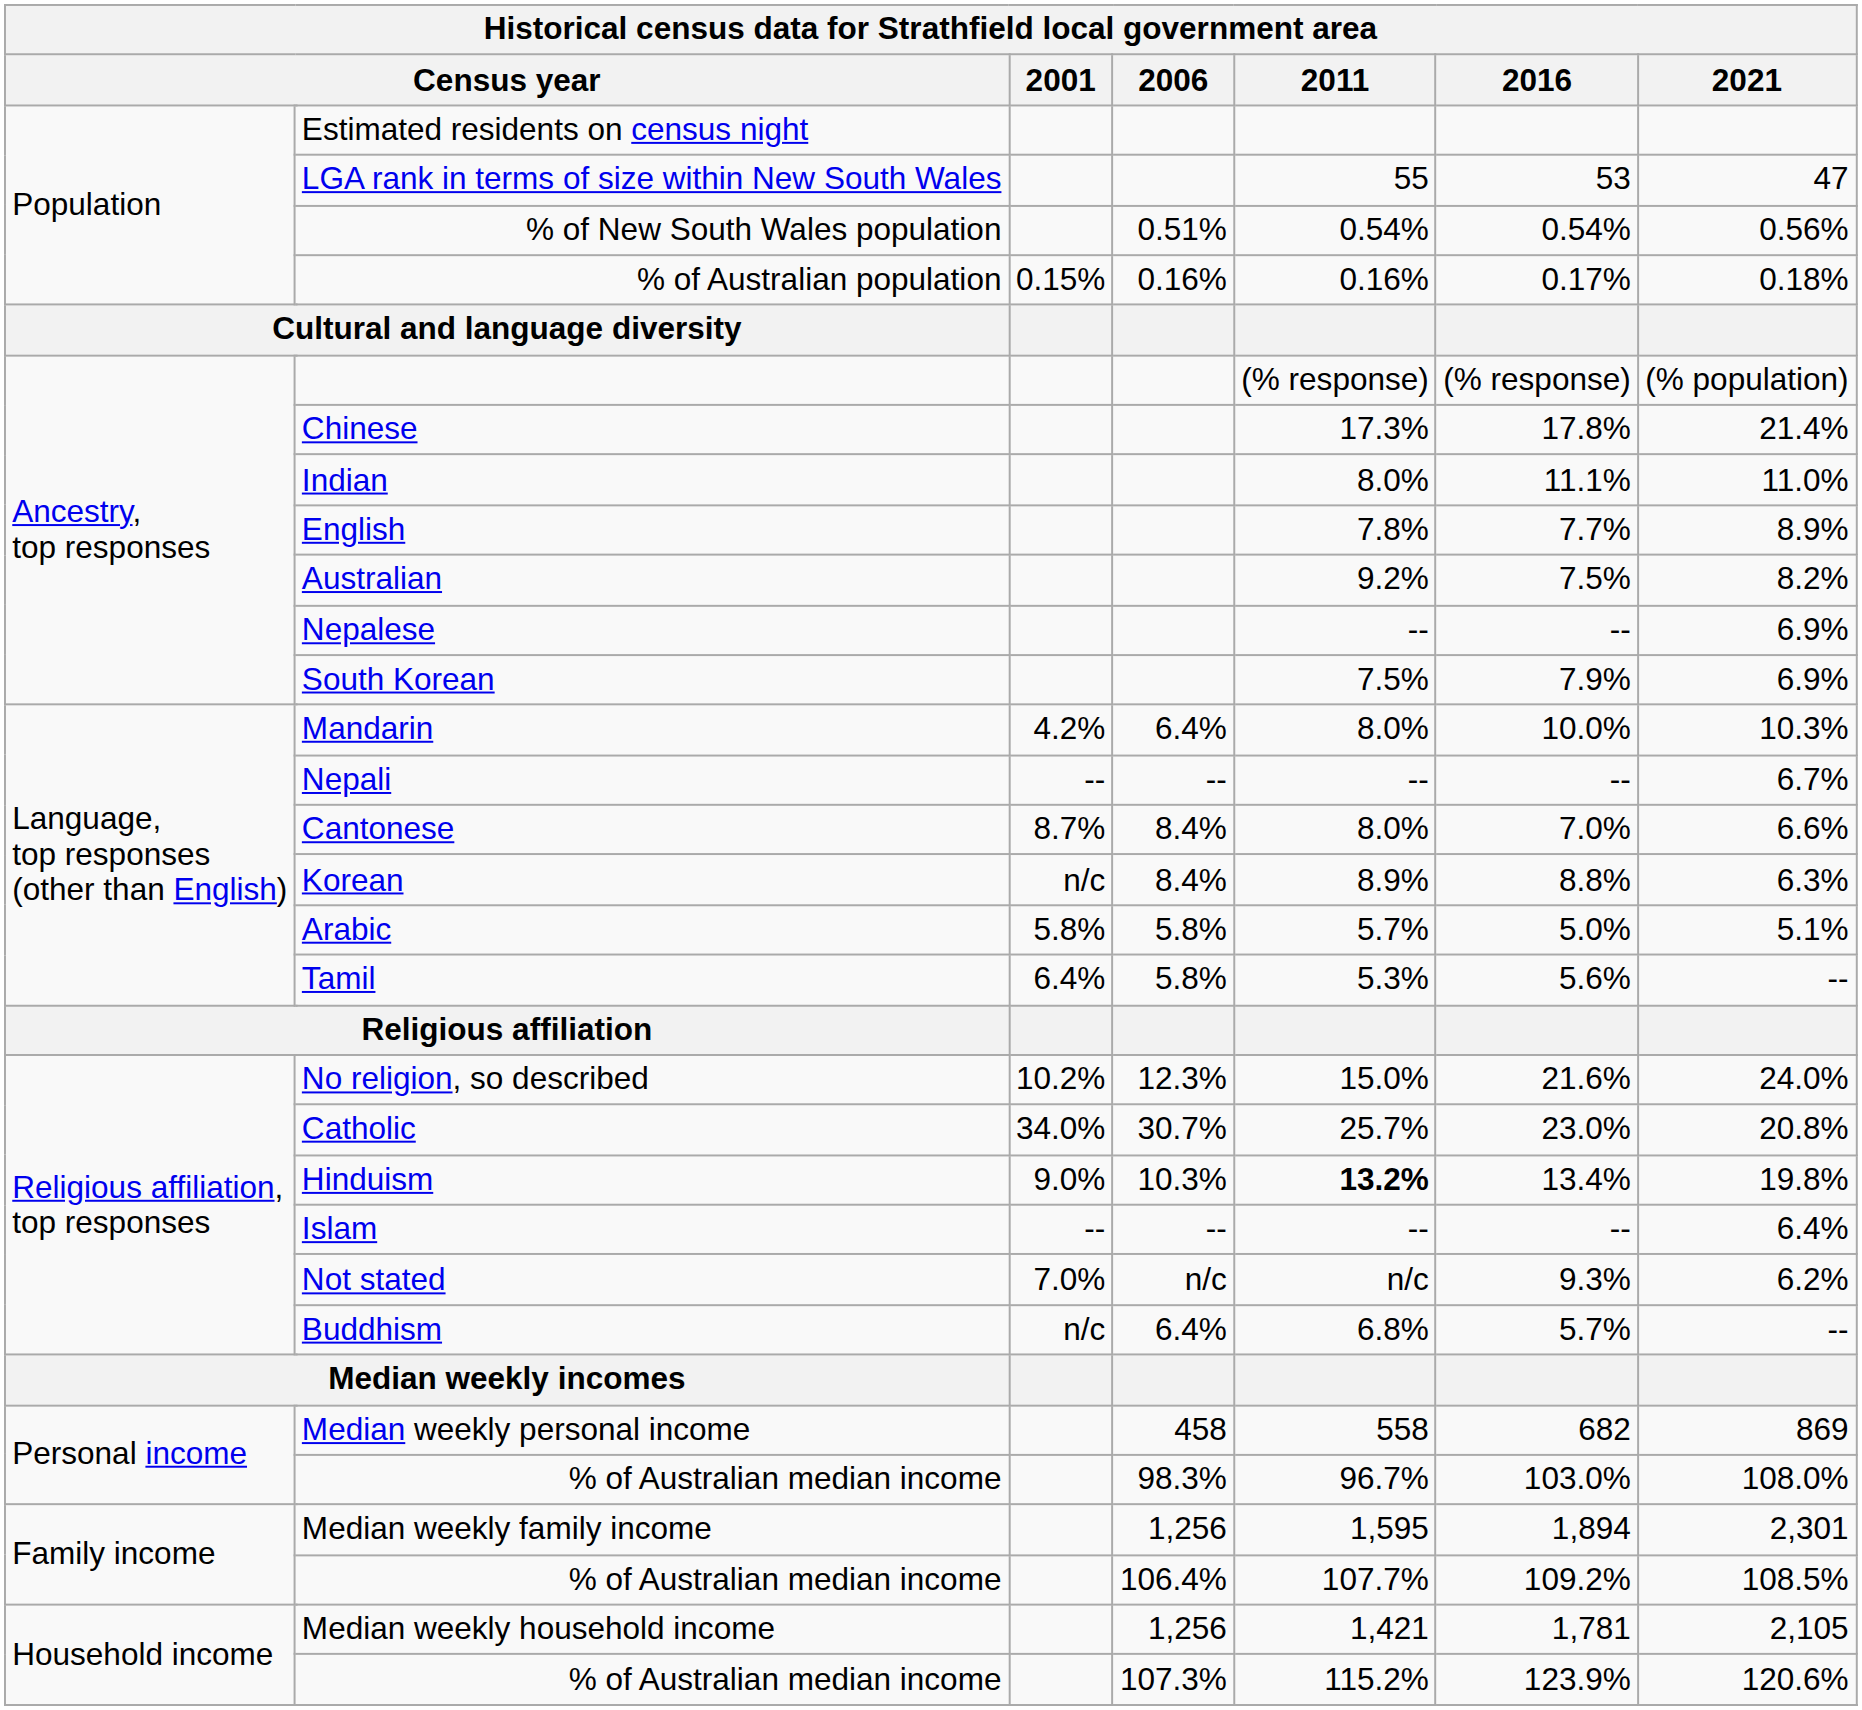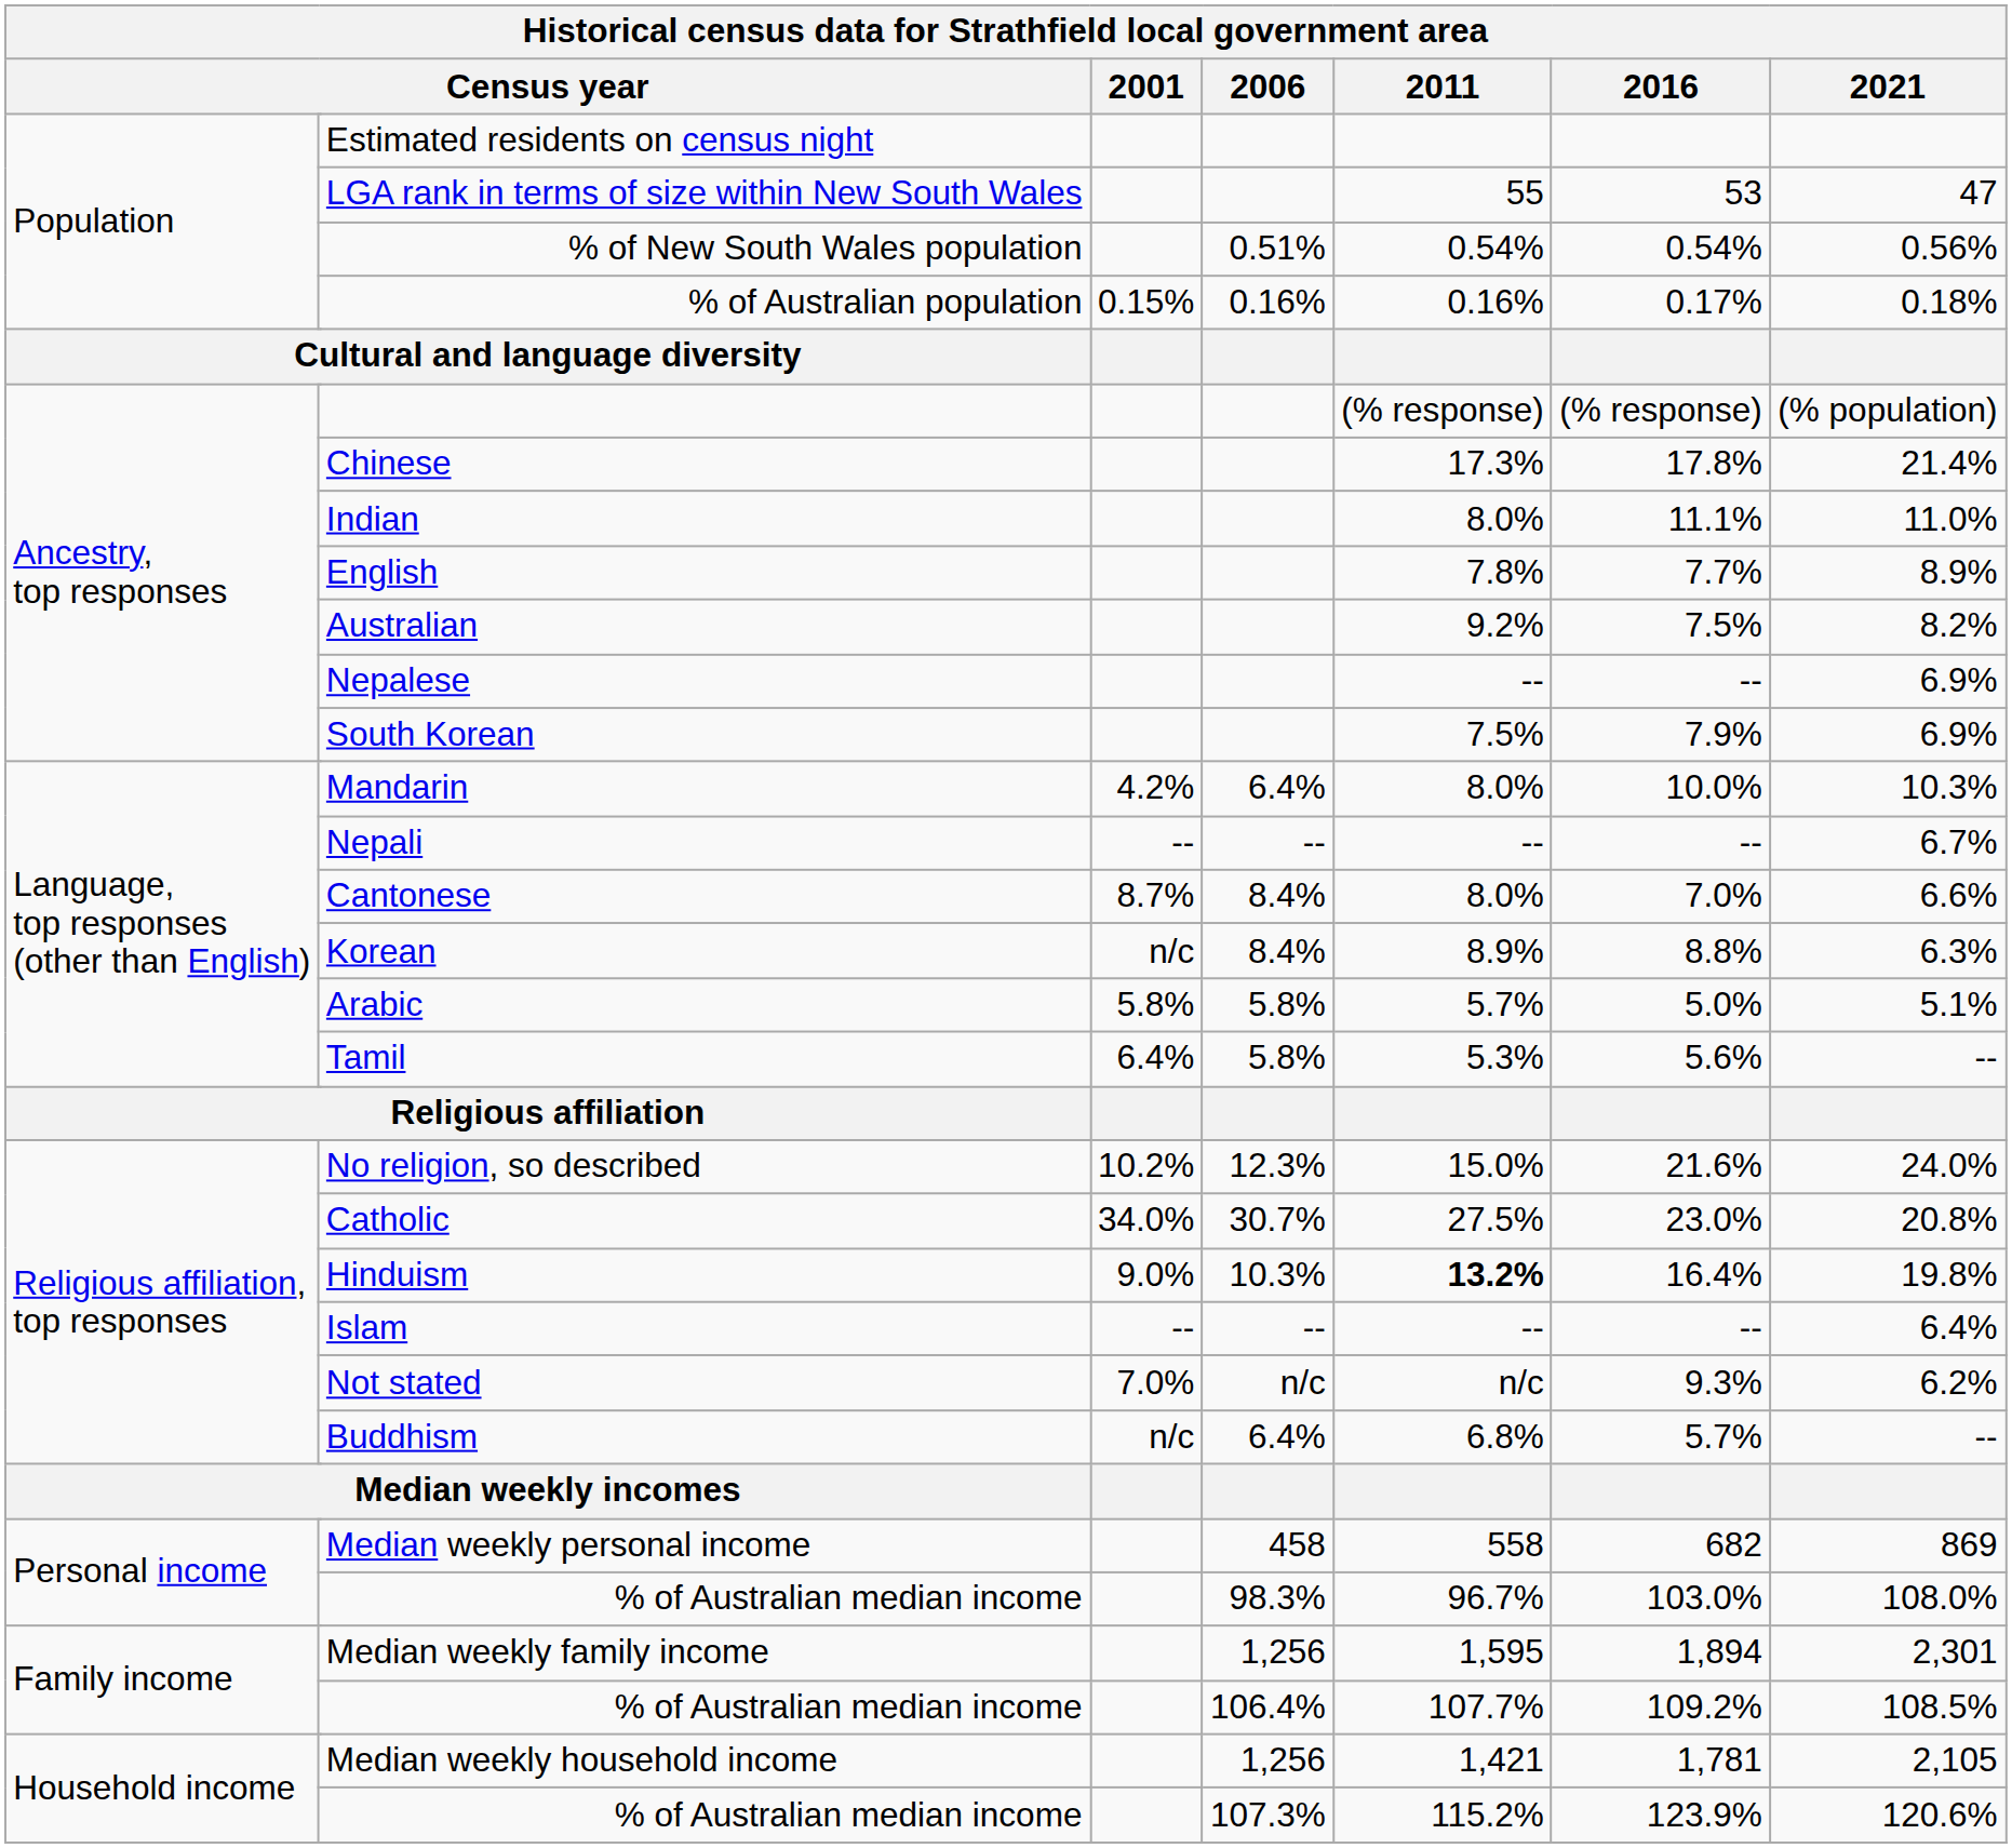Catholic | 2011: 25.7% -> 27.5%
Hinduism | 2016: 13.4% -> 16.4%
